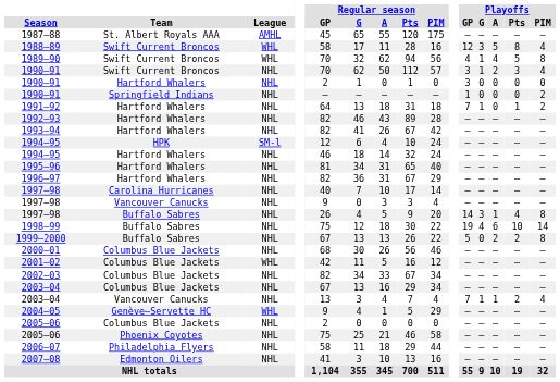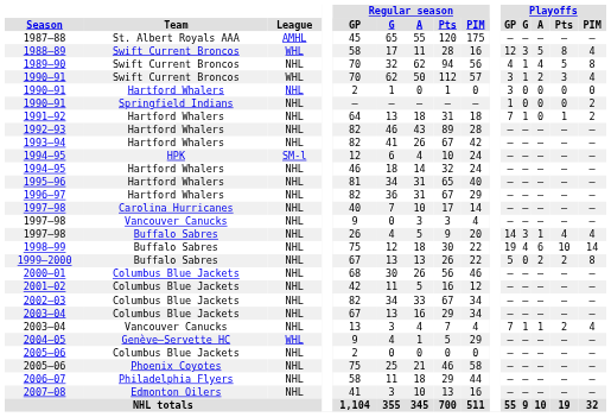1989–90 | League: WHL -> NHL
1990–91 / Swift Current Broncos | League: NHL -> WHL
1997–98 / Buffalo Sabres | Playoffs / PIM: 8 -> 4
2001–02 | League: WHL -> NHL
